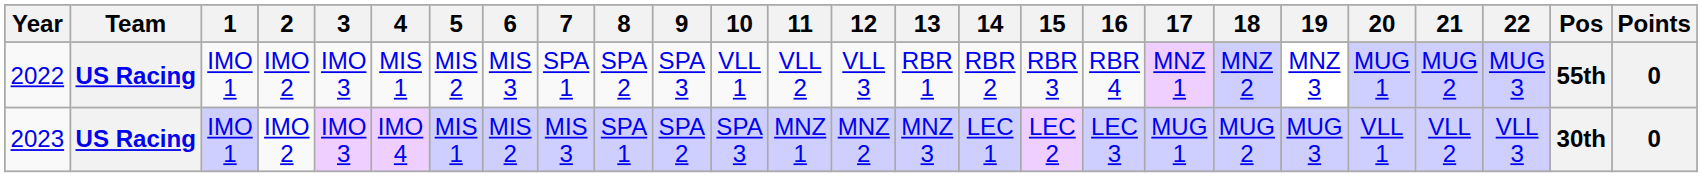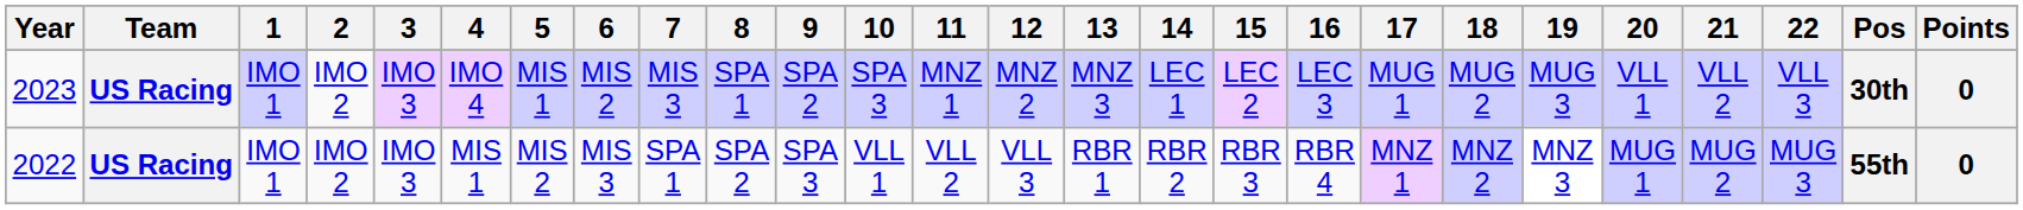rows swapped: 2022 <-> 2023
